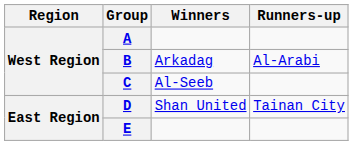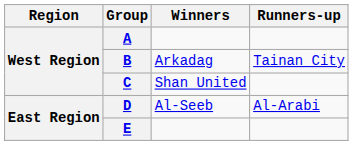B | Runners-up: Al-Arabi -> Tainan City
C | Winners: Al-Seeb -> Shan United
D | Winners: Shan United -> Al-Seeb
D | Runners-up: Tainan City -> Al-Arabi
